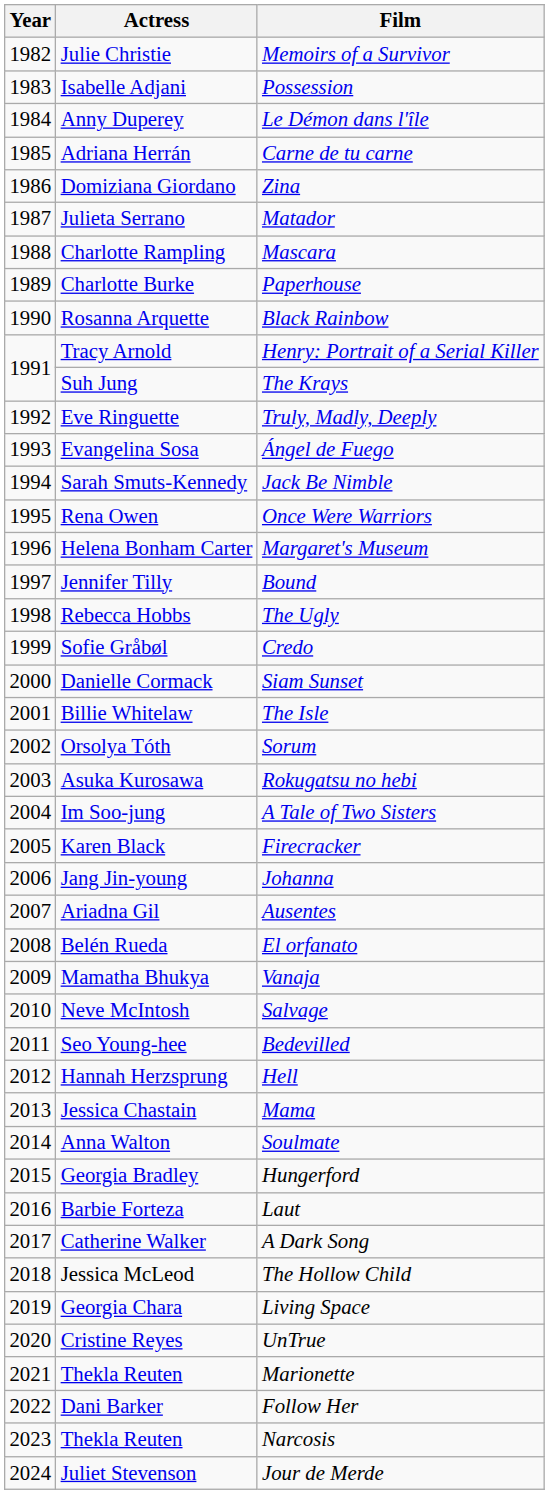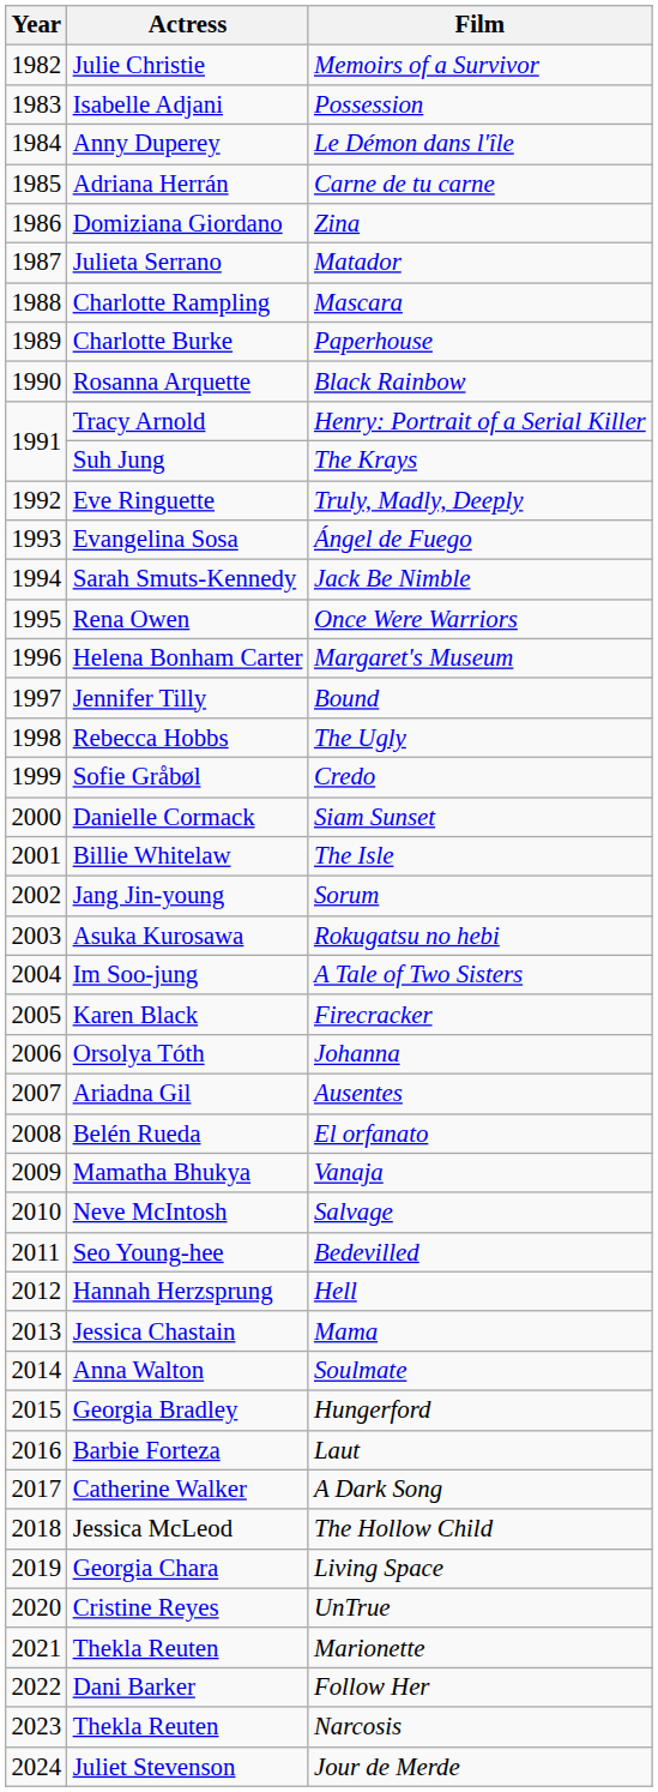Sorum | Actress: Orsolya Tóth -> Jang Jin-young
Johanna | Actress: Jang Jin-young -> Orsolya Tóth
